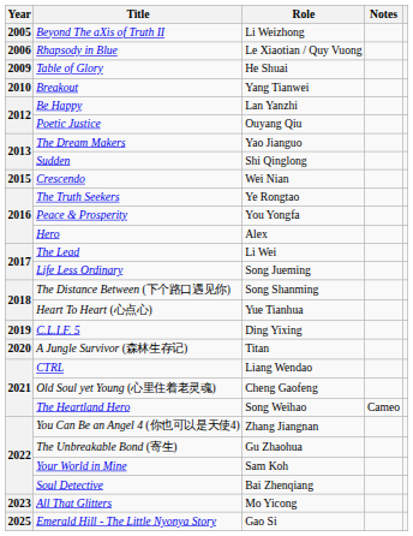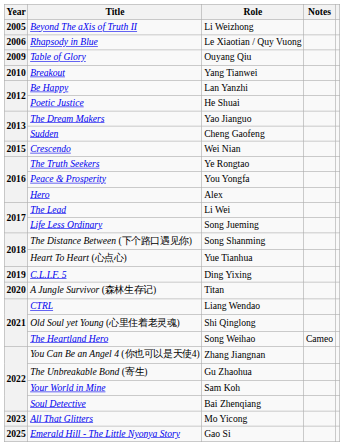Table of Glory | Role: He Shuai -> Ouyang Qiu
Poetic Justice | Role: Ouyang Qiu -> He Shuai
Sudden | Role: Shi Qinglong -> Cheng Gaofeng
Old Soul yet Young (心里住着老灵魂) | Role: Cheng Gaofeng -> Shi Qinglong
